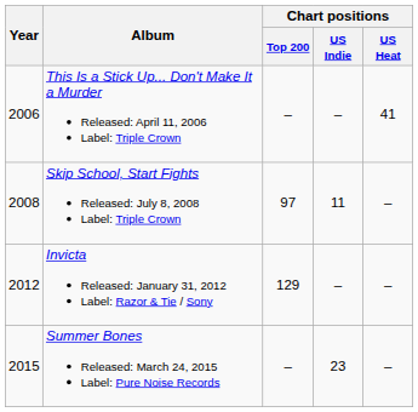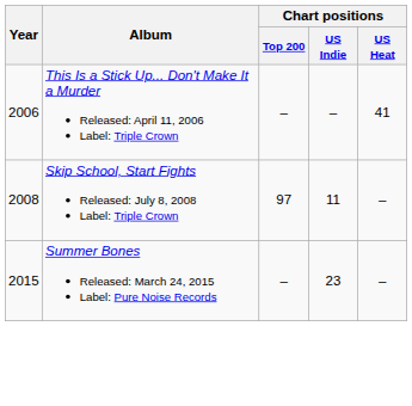- row: 2012 | Invicta Released: January 31, 2012 Label: Razor & Tie / Sony | 129 | – | –
